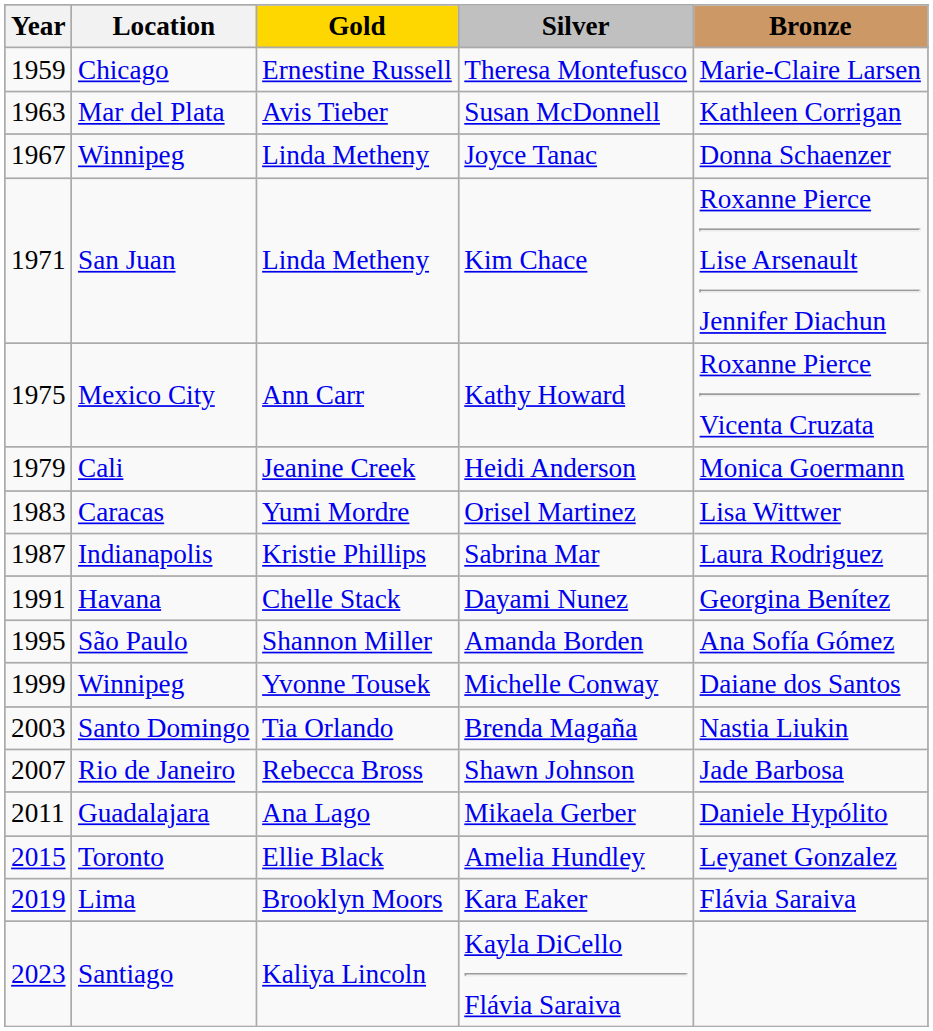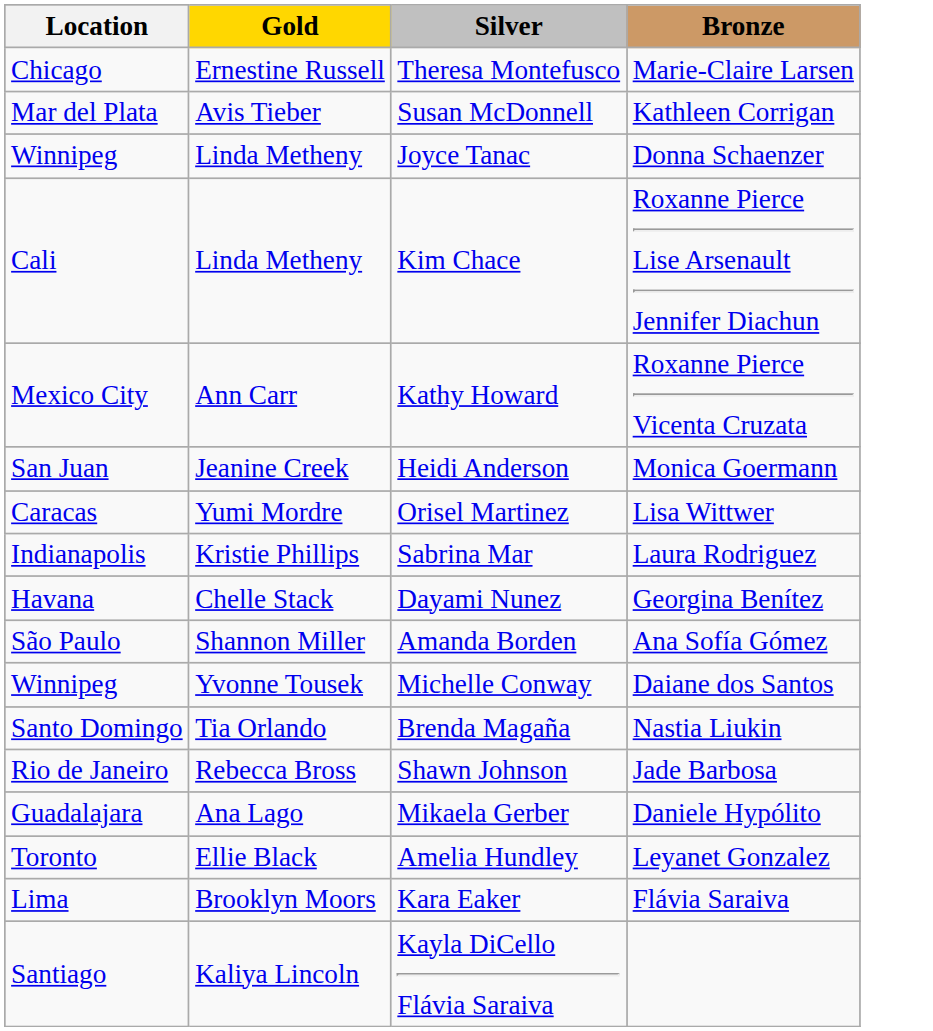- column: Year | 1959 | 1963 | 1967 | 1971 | 1975 | 1979 | 1983 | 1987 | 1991 | 1995 | 1999 | 2003 | 2007 | 2011 | 2015 | 2019 | 2023
Kim Chace | Location: San Juan -> Cali
Heidi Anderson | Location: Cali -> San Juan
